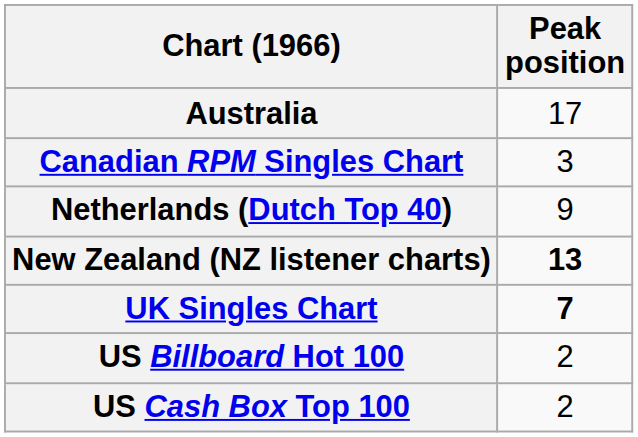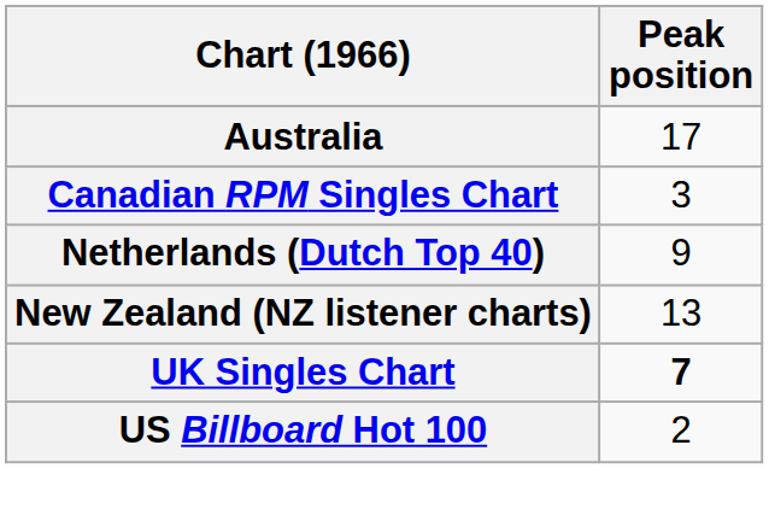New Zealand (NZ listener charts) | Peak position: bold -> normal
- row: US Cash Box Top 100 | 2
